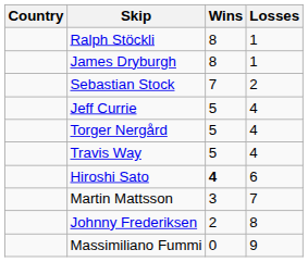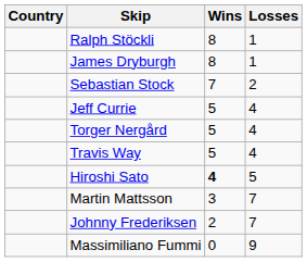Hiroshi Sato | Losses: 6 -> 5
Johnny Frederiksen | Losses: 8 -> 7
